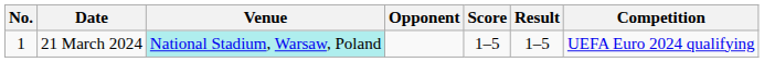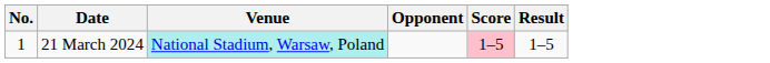- column: Competition | UEFA Euro 2024 qualifying
21 March 2024 | Score: no background -> pink background
